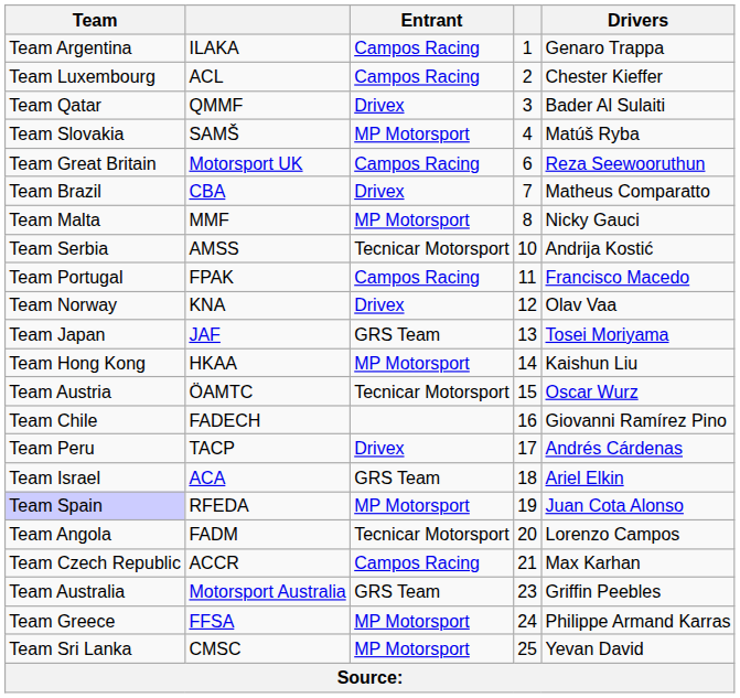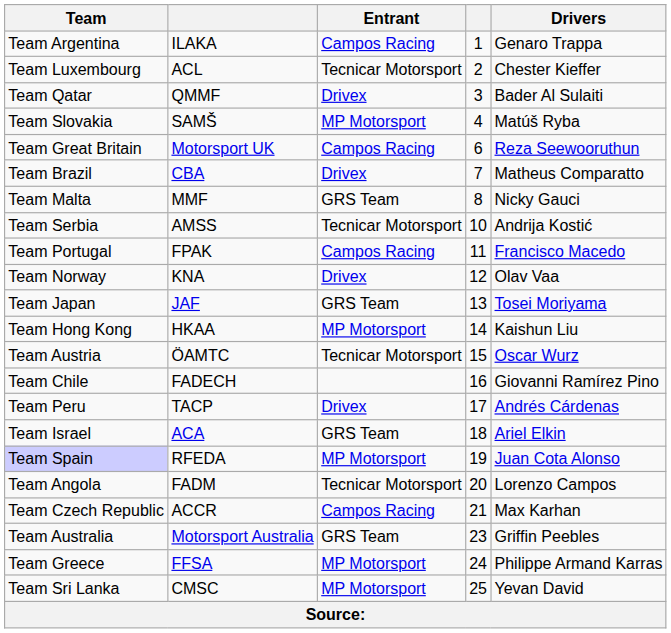Team Luxembourg | Entrant: Campos Racing -> Tecnicar Motorsport
Team Malta | Entrant: MP Motorsport -> GRS Team
